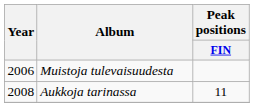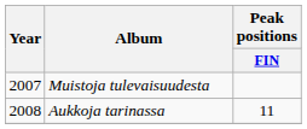Muistoja tulevaisuudesta | Year: 2006 -> 2007
